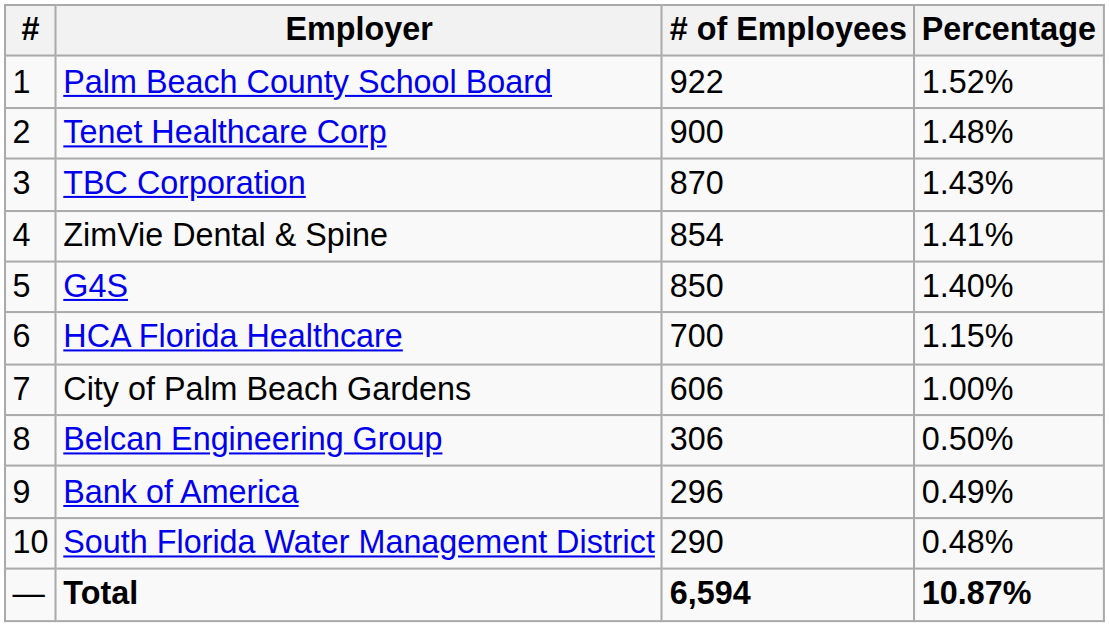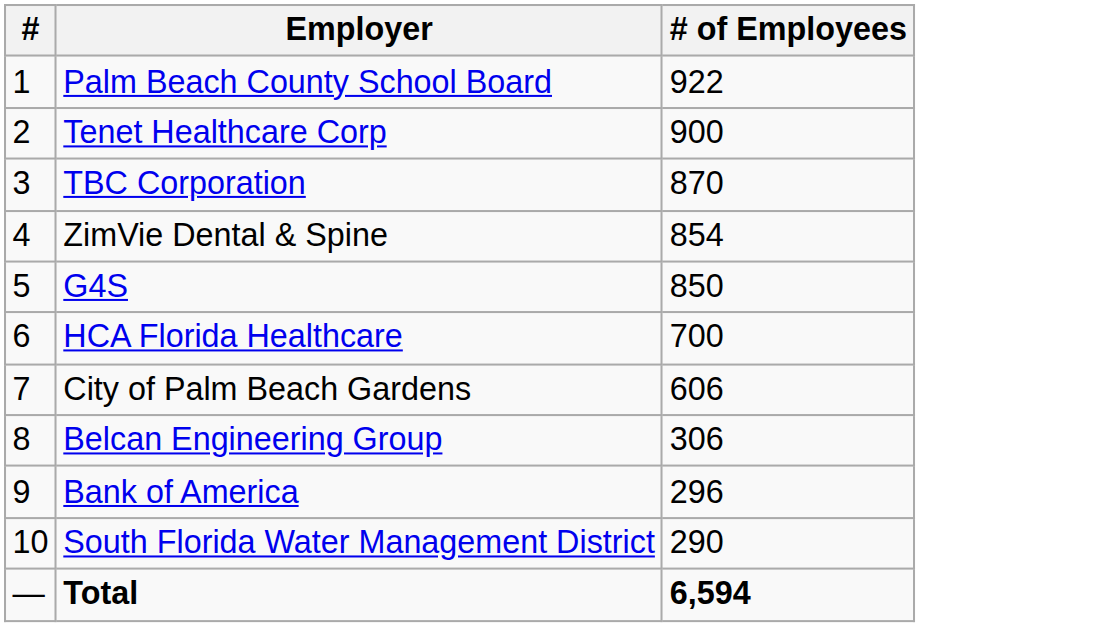- column: Percentage | 1.52% | 1.48% | 1.43% | 1.41% | 1.40% | 1.15% | 1.00% | 0.50% | 0.49% | 0.48% | 10.87%
